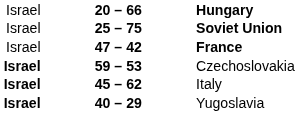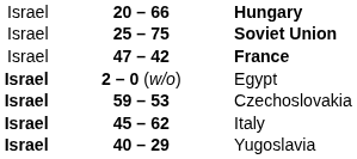+ row: Israel | 2 – 0 (w/o) | Egypt
